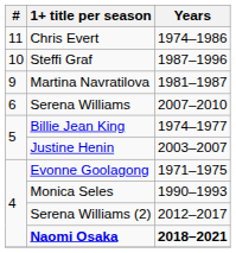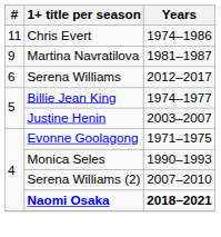- row: 10 | Steffi Graf | 1987–1996
Serena Williams | Years: 2007–2010 -> 2012–2017
Serena Williams (2) | Years: 2012–2017 -> 2007–2010
